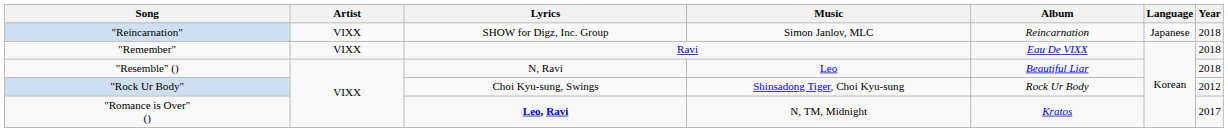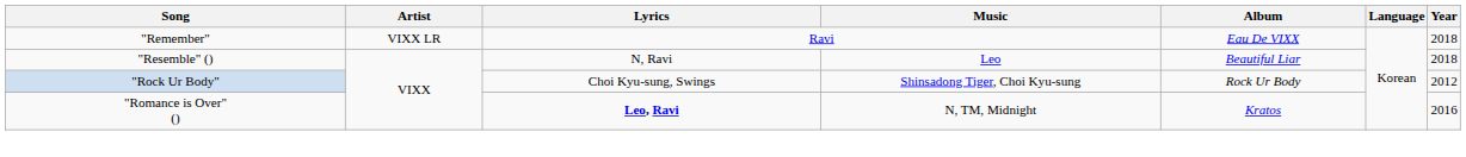- row: "Reincarnation" | VIXX | SHOW for Digz, Inc. Group | Simon Janlov, MLC | Reincarnation | Japanese | 2018
"Remember" | Artist: VIXX -> VIXX LR
"Romance is Over" () | Year: 2017 -> 2016
